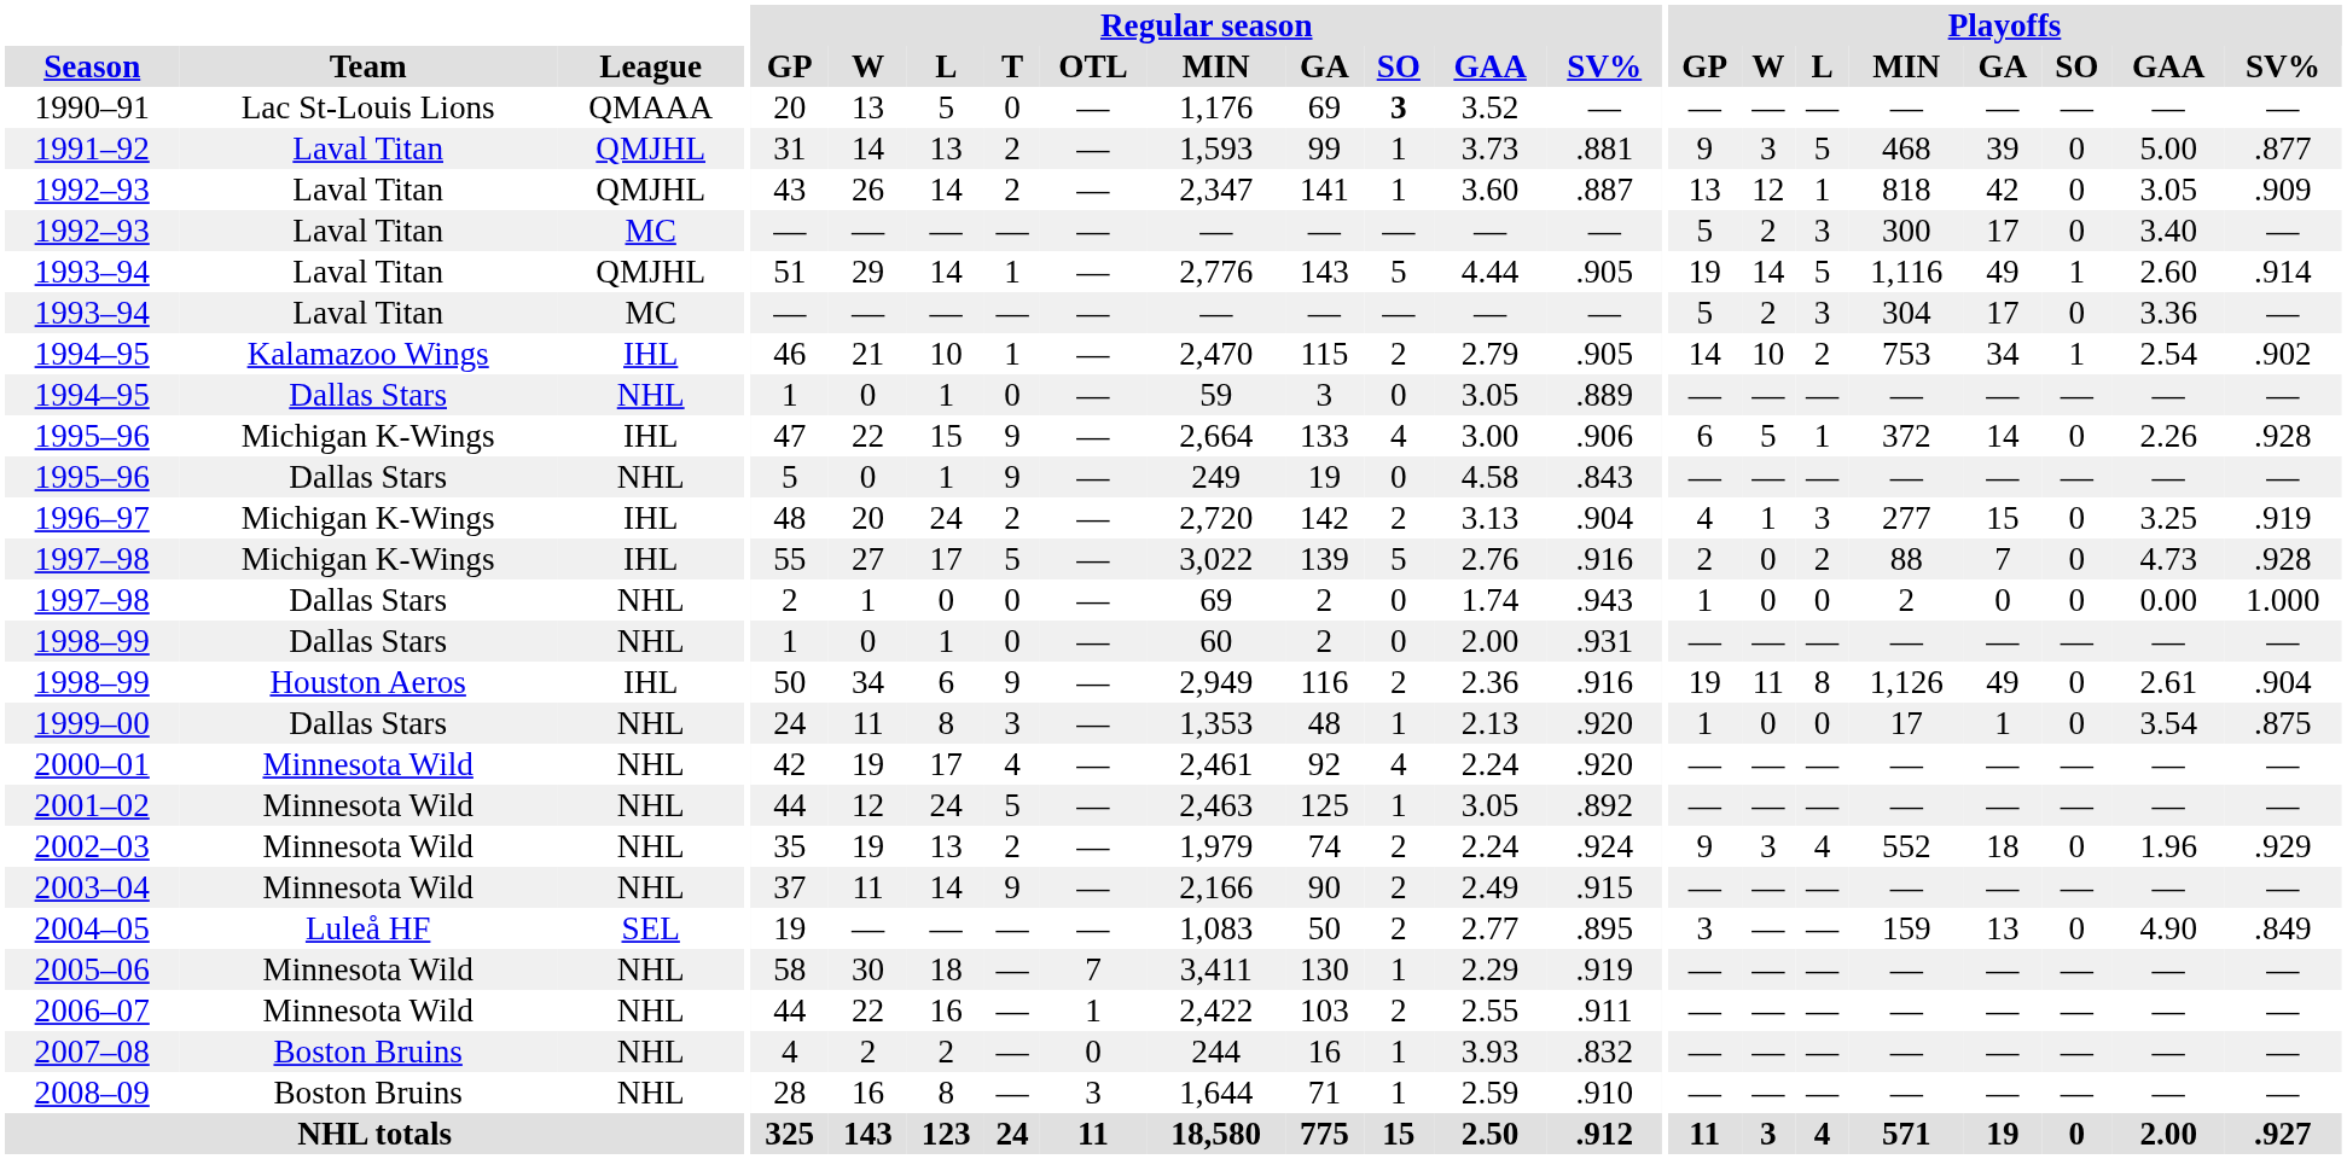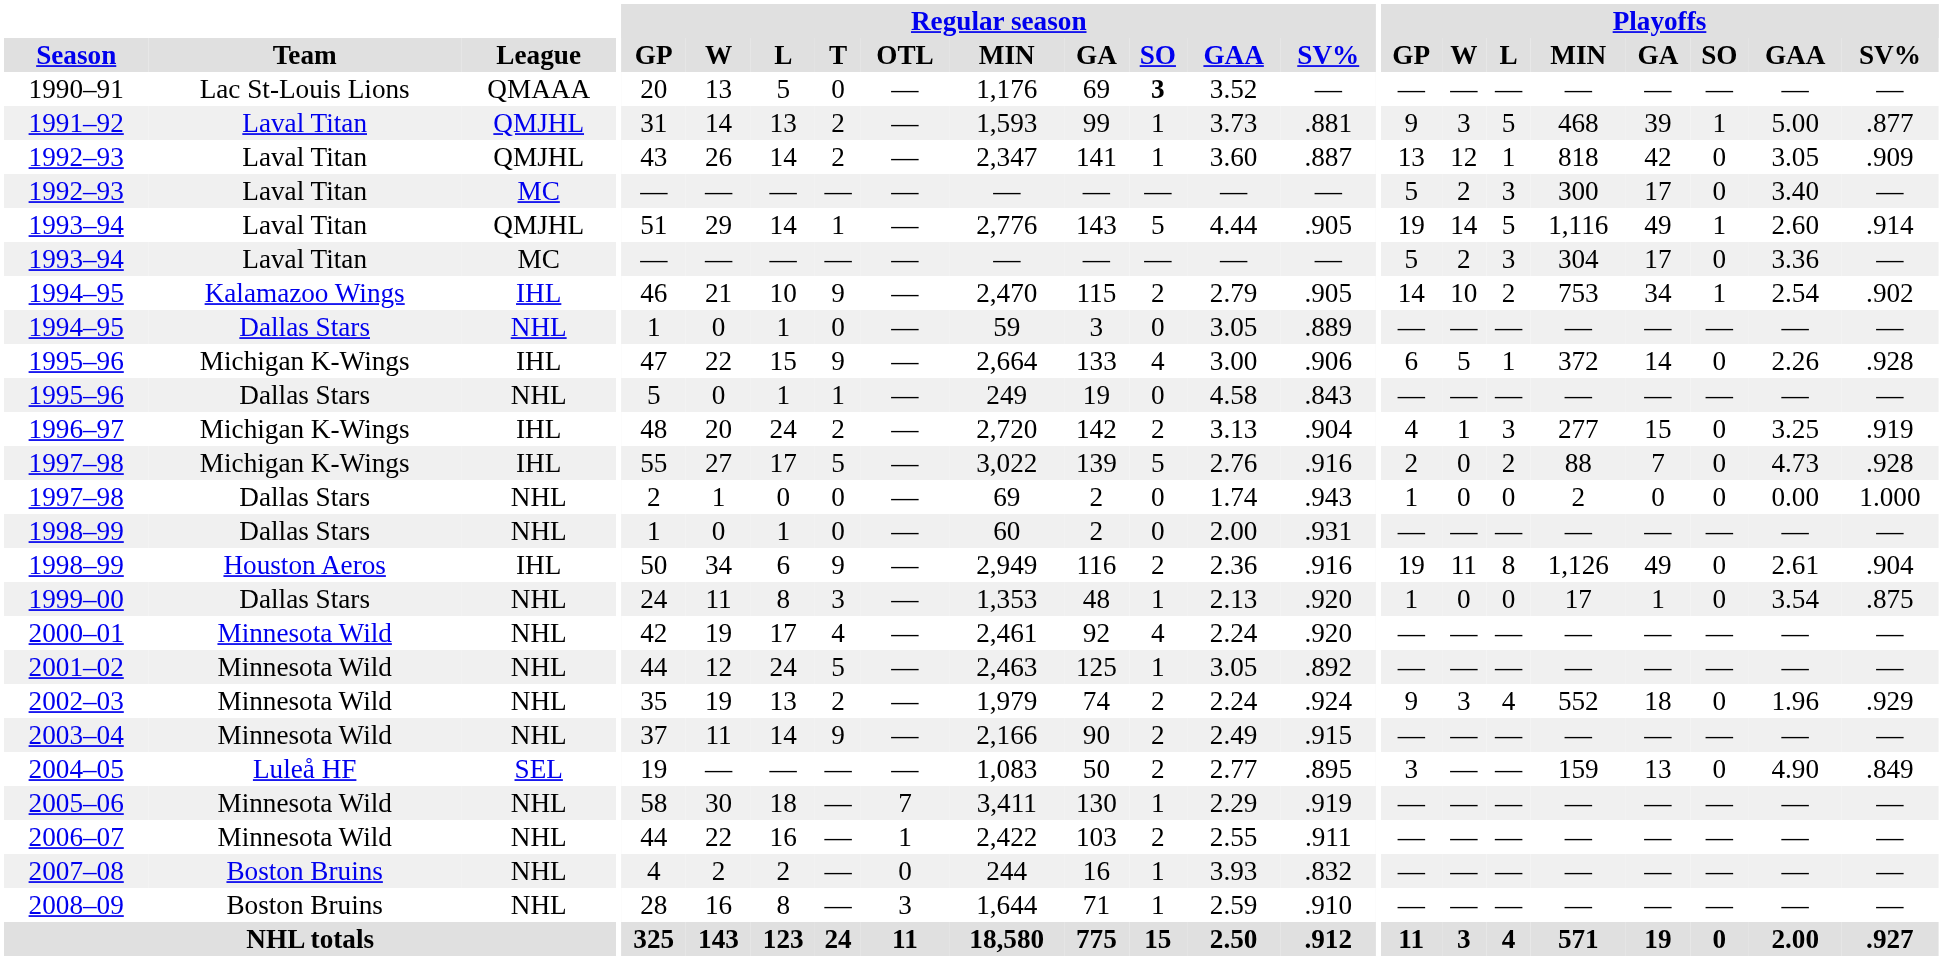1991–92 | Playoffs / SO: 0 -> 1
1994–95 / IHL | Regular season / T: 1 -> 9
1995–96 / NHL | Regular season / T: 9 -> 1
